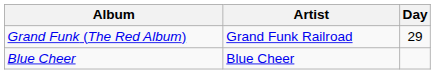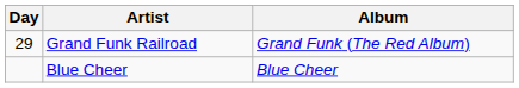columns swapped: Day <-> Album
